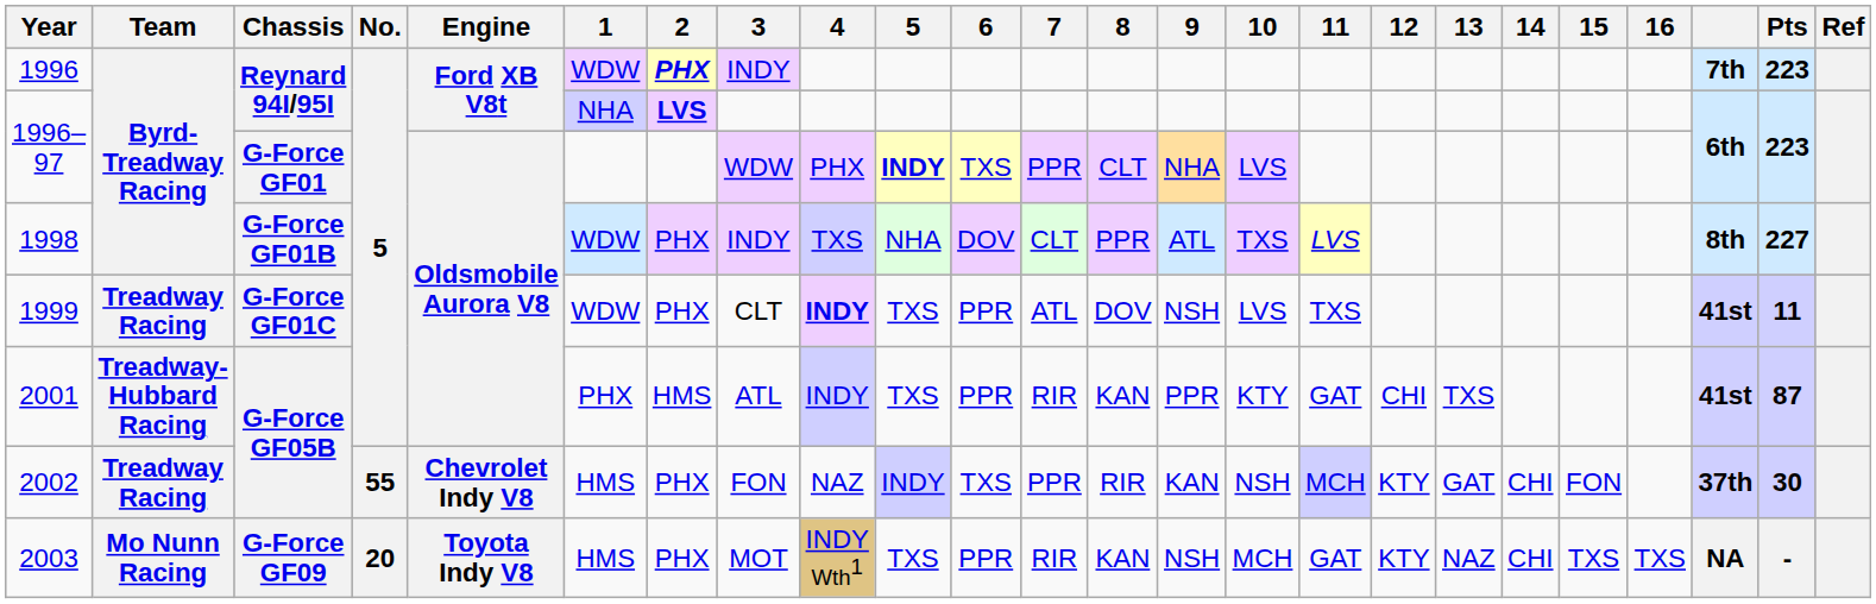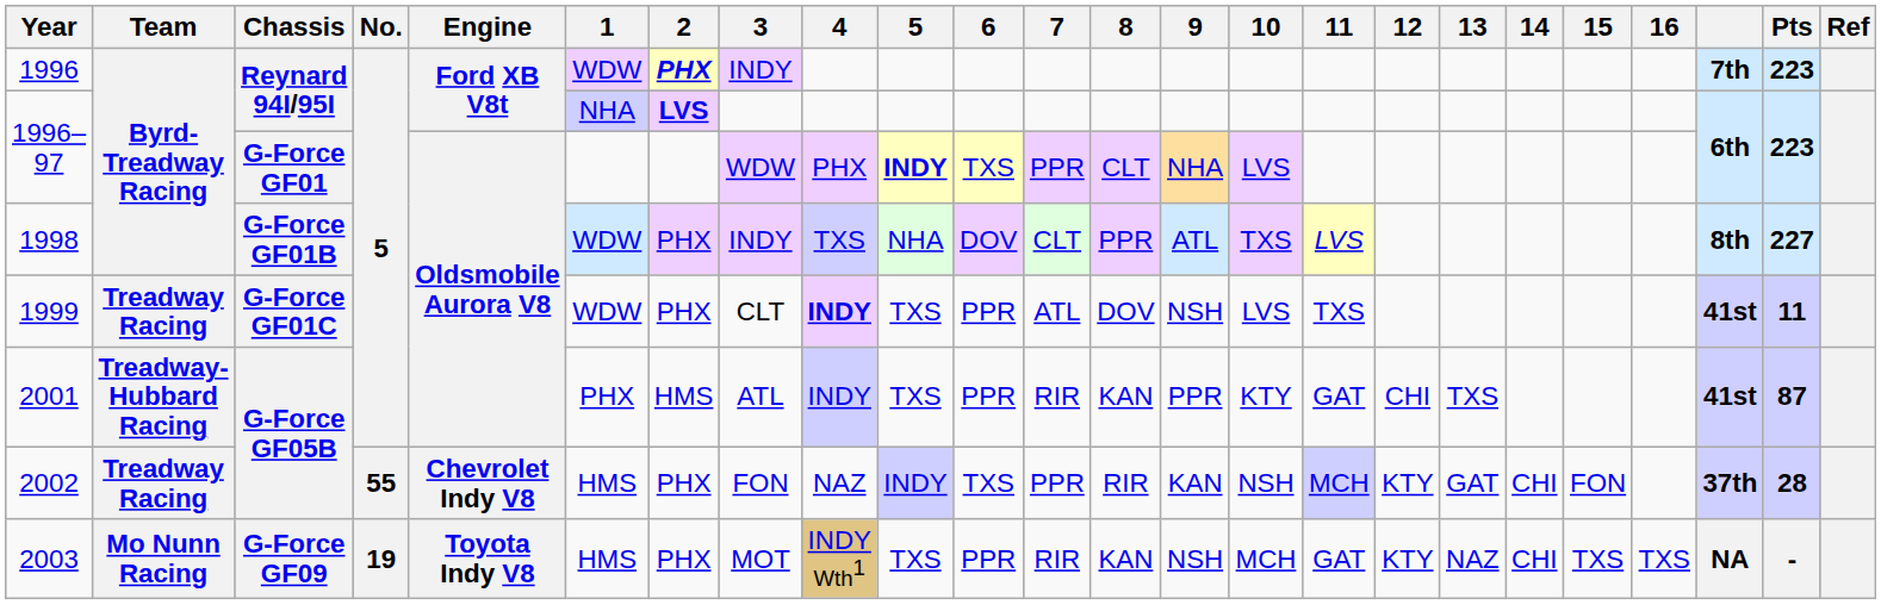2002 | Pts: 30 -> 28
2003 | No.: 20 -> 19
